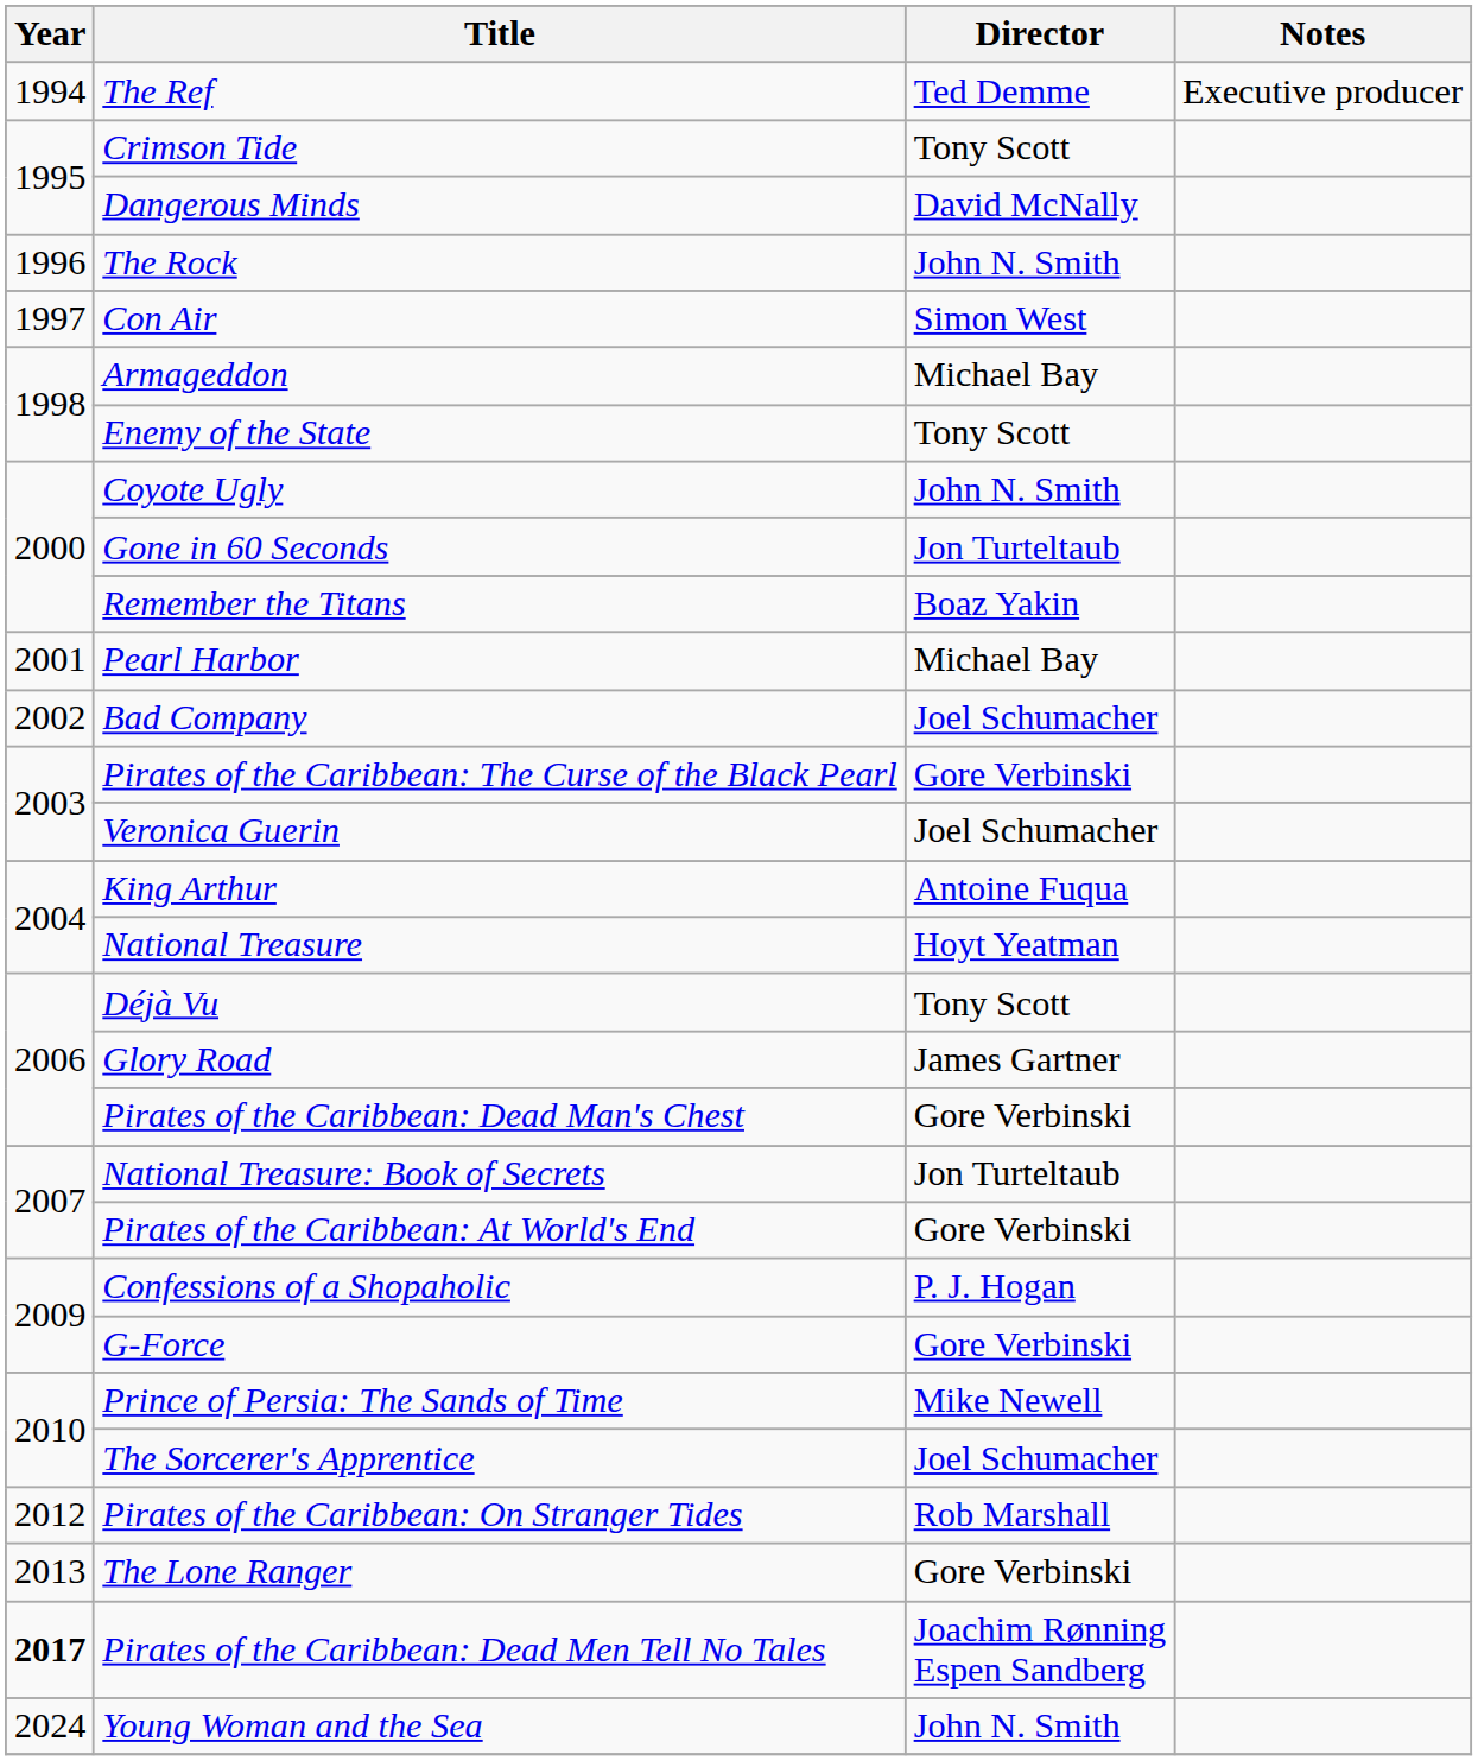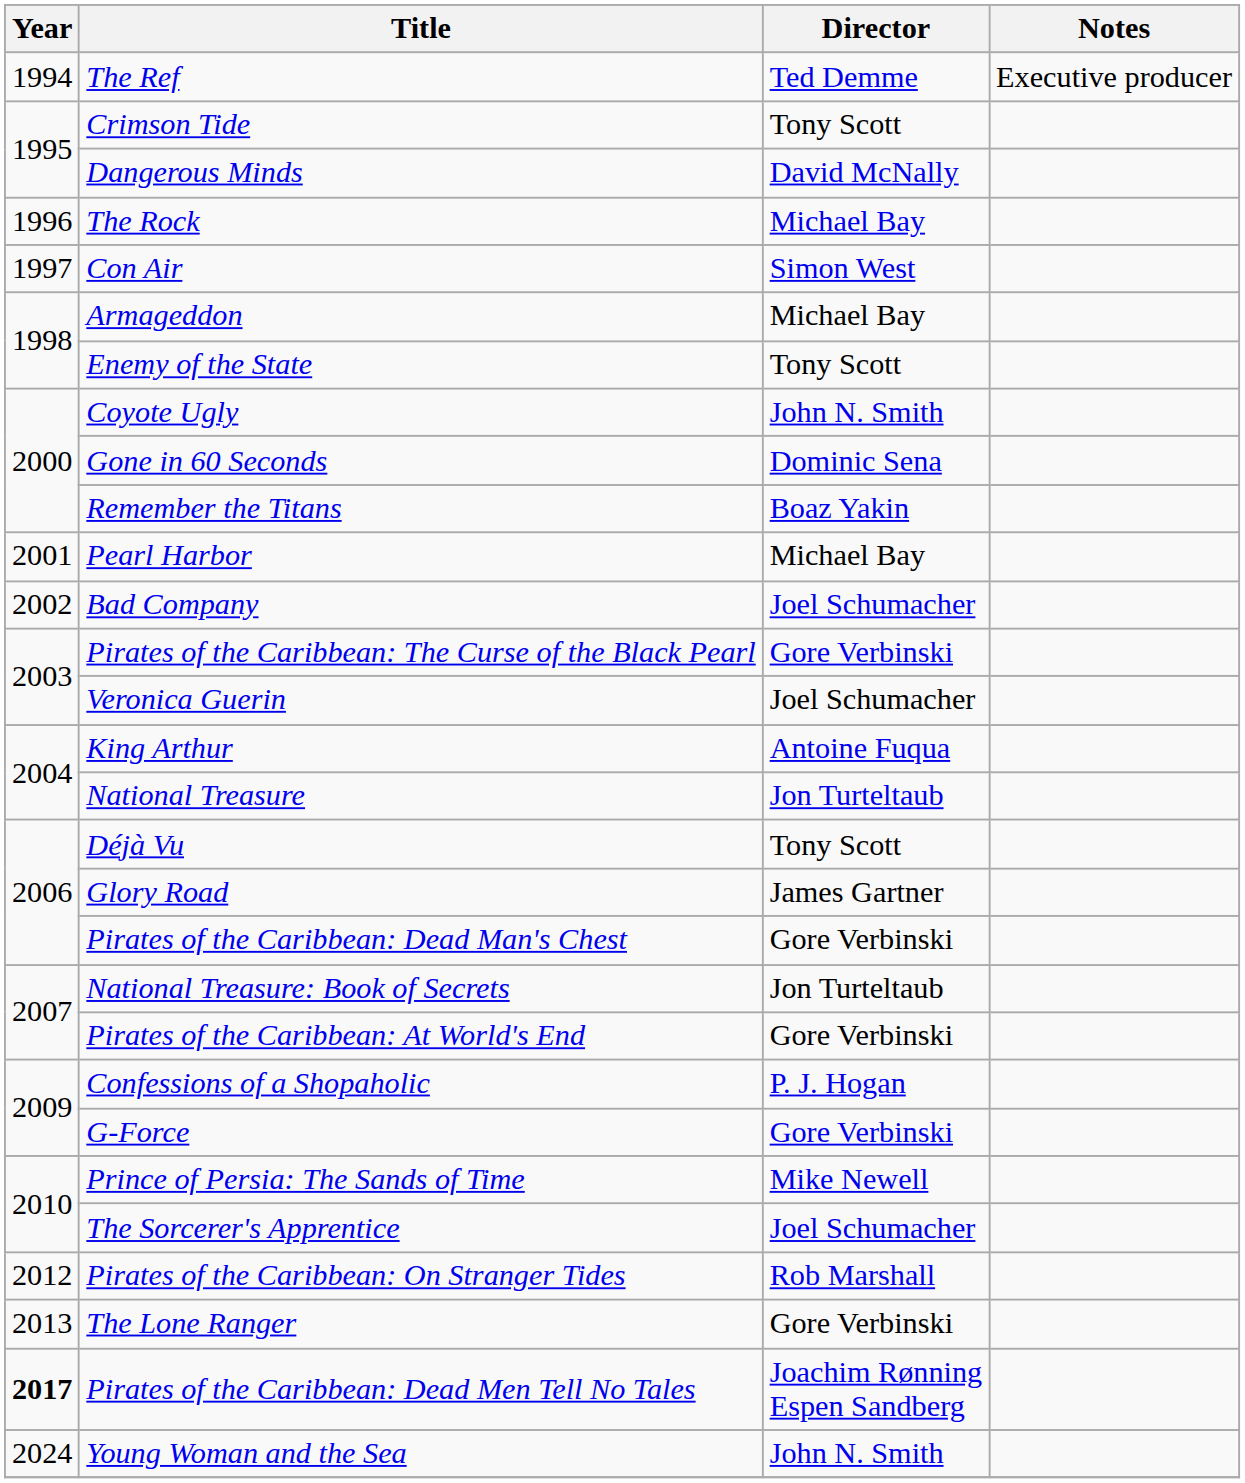The Rock | Director: John N. Smith -> Michael Bay
Gone in 60 Seconds | Director: Jon Turteltaub -> Dominic Sena
National Treasure | Director: Hoyt Yeatman -> Jon Turteltaub
